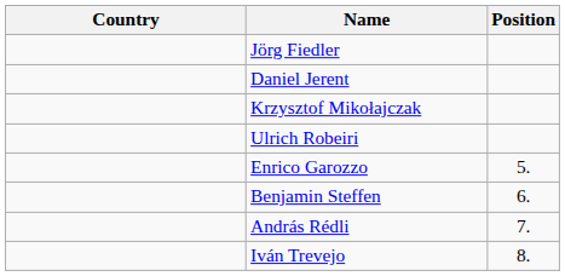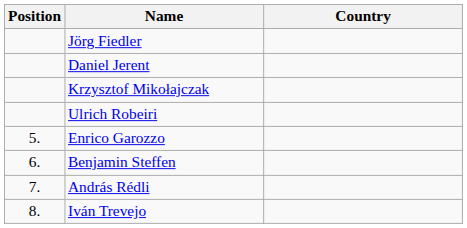columns swapped: Position <-> Country
